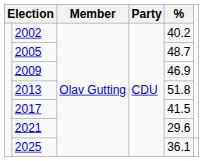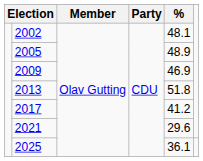2002 | %: 40.2 -> 48.1
2005 | %: 48.7 -> 48.9
2017 | %: 41.5 -> 41.2
